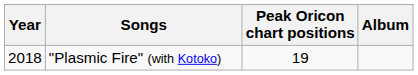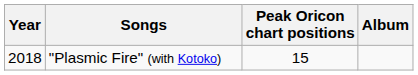"Plasmic Fire" (with Kotoko) | Peak Oricon chart positions: 19 -> 15
